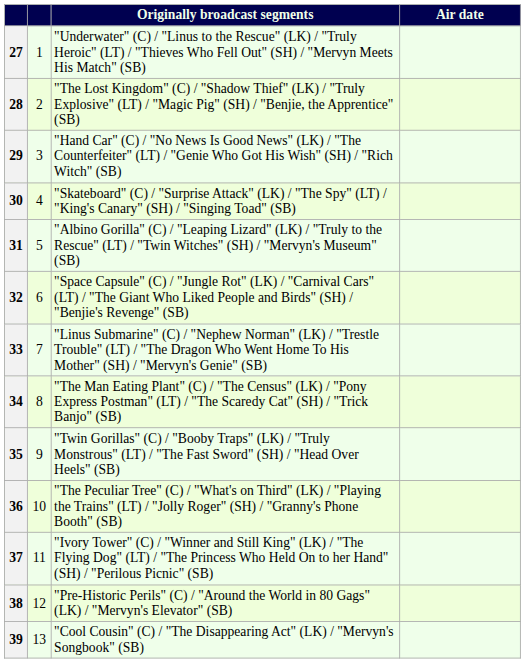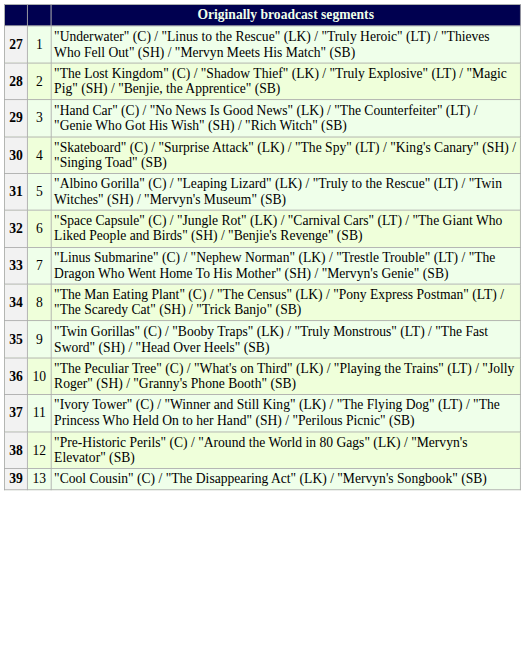- column: Air date
